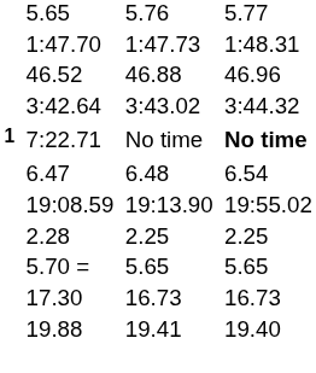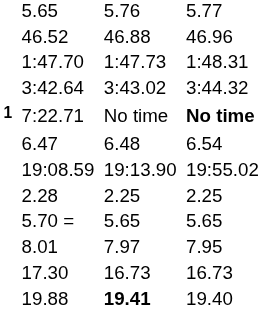rows swapped: 46.52 <-> 1:47.70
+ row: 8.01 | 7.97 | 7.95
19.88 | column 5: normal -> bold
